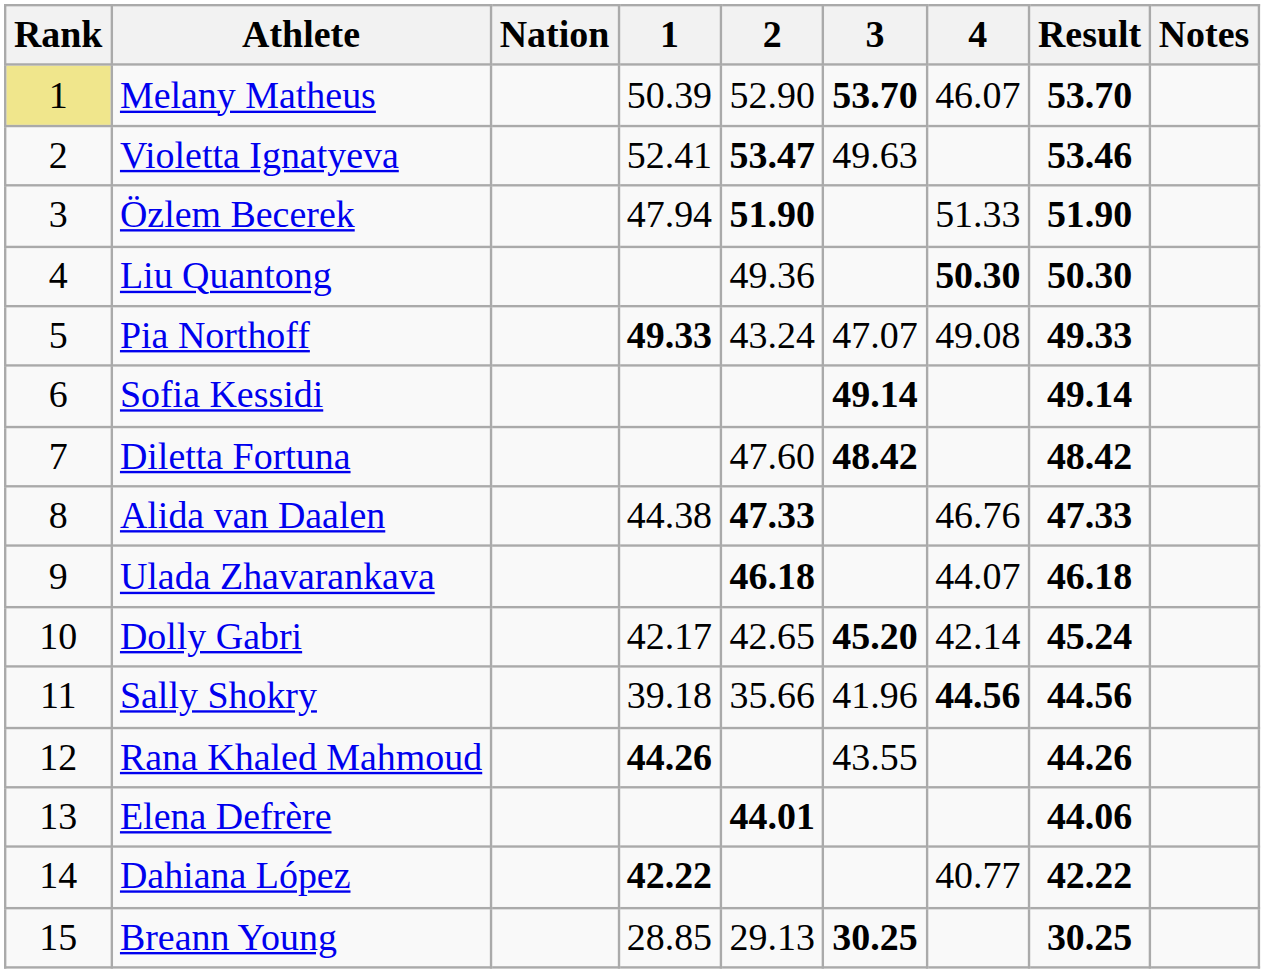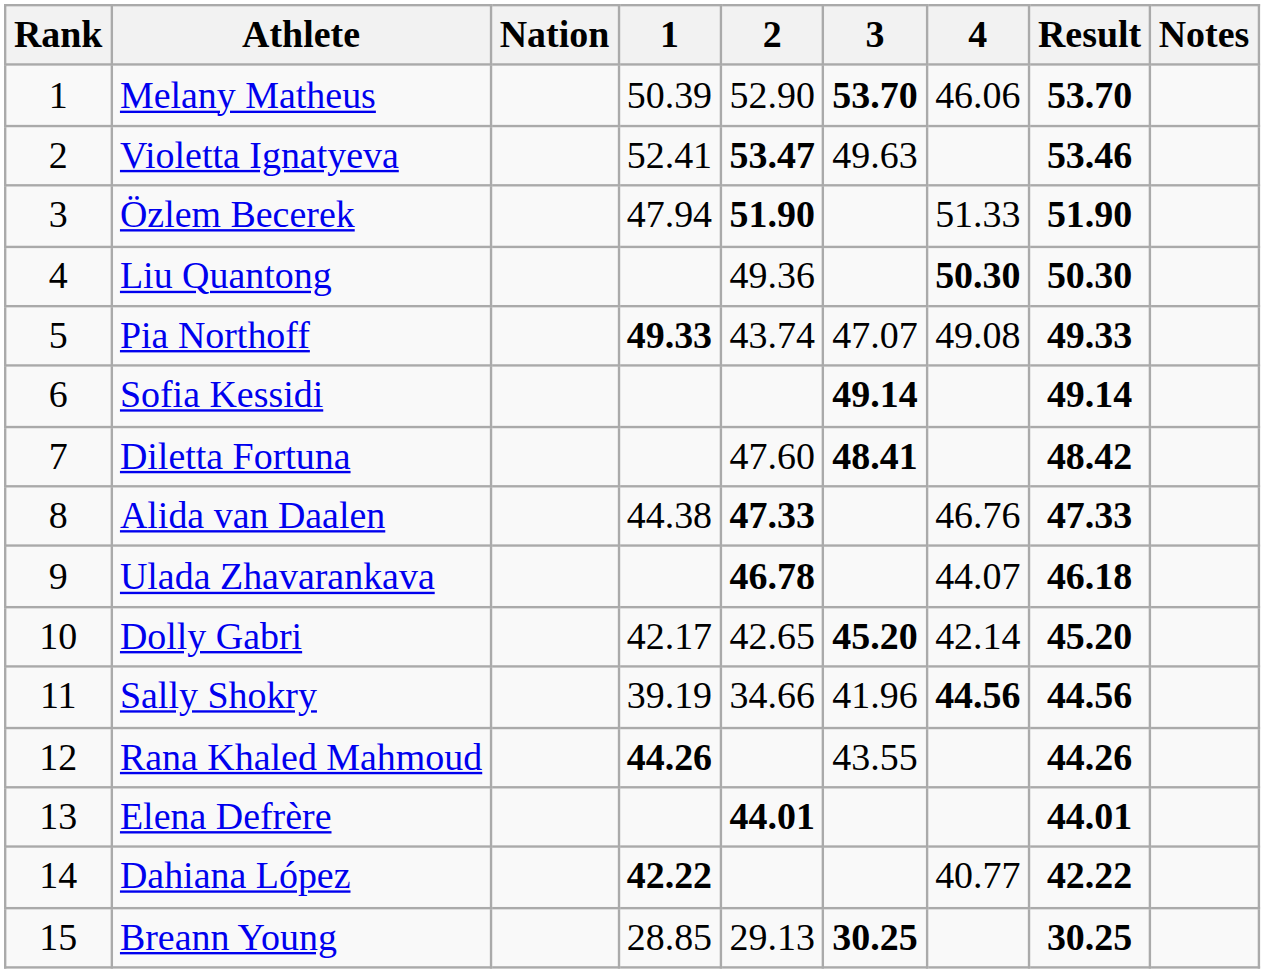Melany Matheus | Rank: khaki background -> no background
Melany Matheus | 4: 46.07 -> 46.06
Pia Northoff | 2: 43.24 -> 43.74
Diletta Fortuna | 3: 48.42 -> 48.41
Ulada Zhavarankava | 2: 46.18 -> 46.78
Dolly Gabri | Result: 45.24 -> 45.20
Sally Shokry | 1: 39.18 -> 39.19
Sally Shokry | 2: 35.66 -> 34.66
Elena Defrère | Result: 44.06 -> 44.01
